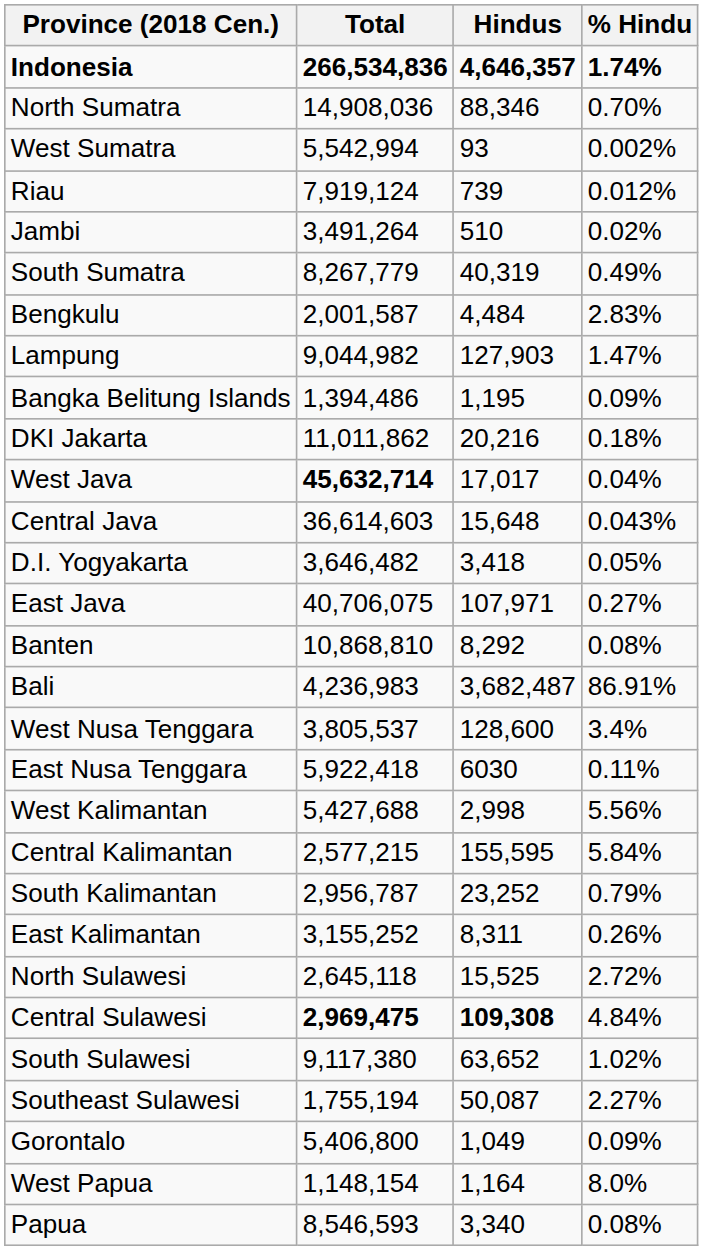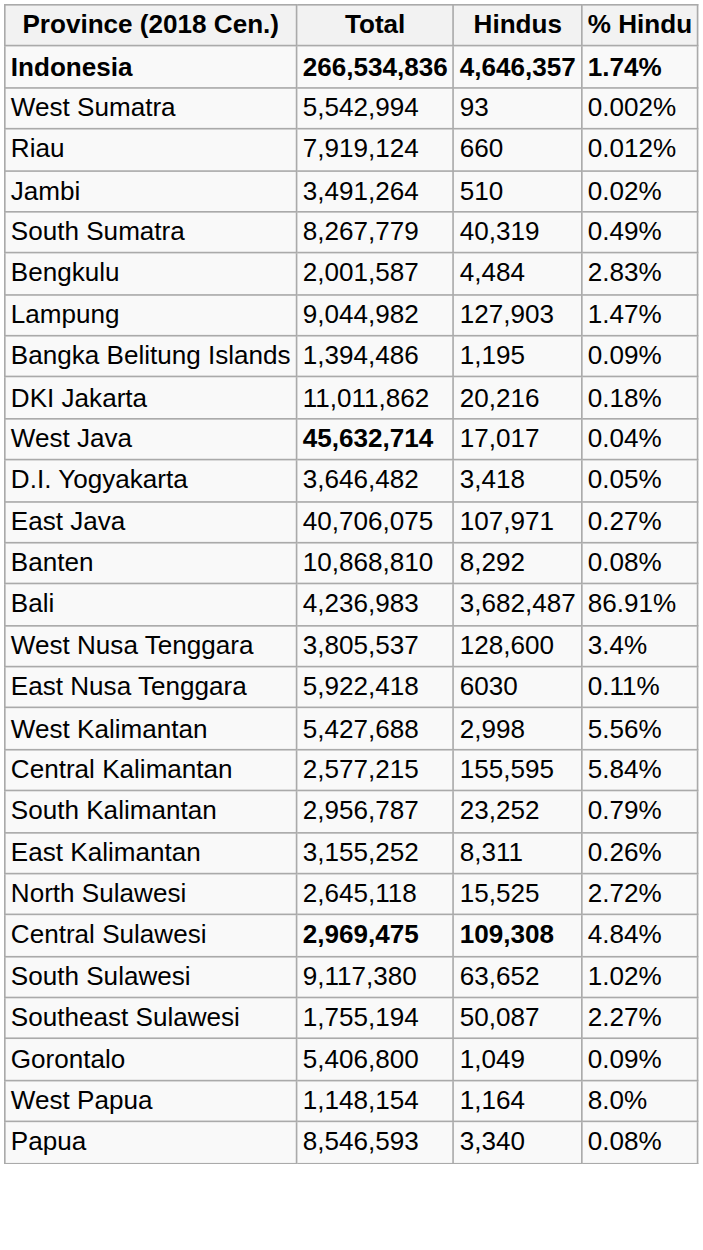- row: North Sumatra | 14,908,036 | 88,346 | 0.70%
Riau | Hindus: 739 -> 660
- row: Central Java | 36,614,603 | 15,648 | 0.043%
